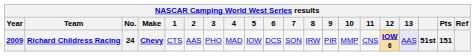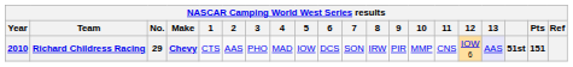Richard Childress Racing | Year: 2009 -> 2010
Richard Childress Racing | No.: 24 -> 29
Richard Childress Racing | 12: bold -> normal
